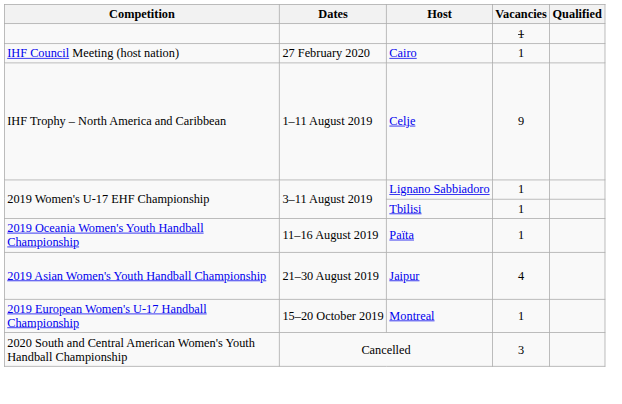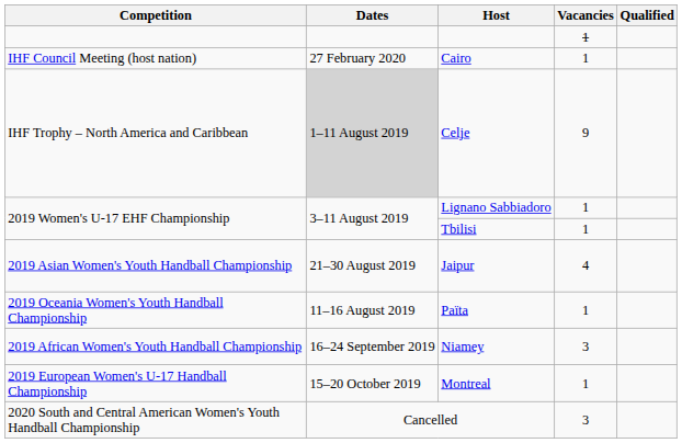Celje | Dates: no background -> lightgrey background
rows swapped: Païta <-> Jaipur
+ row: 2019 African Women's Youth Handball Championship | 16–24 September 2019 | Niamey | 3
